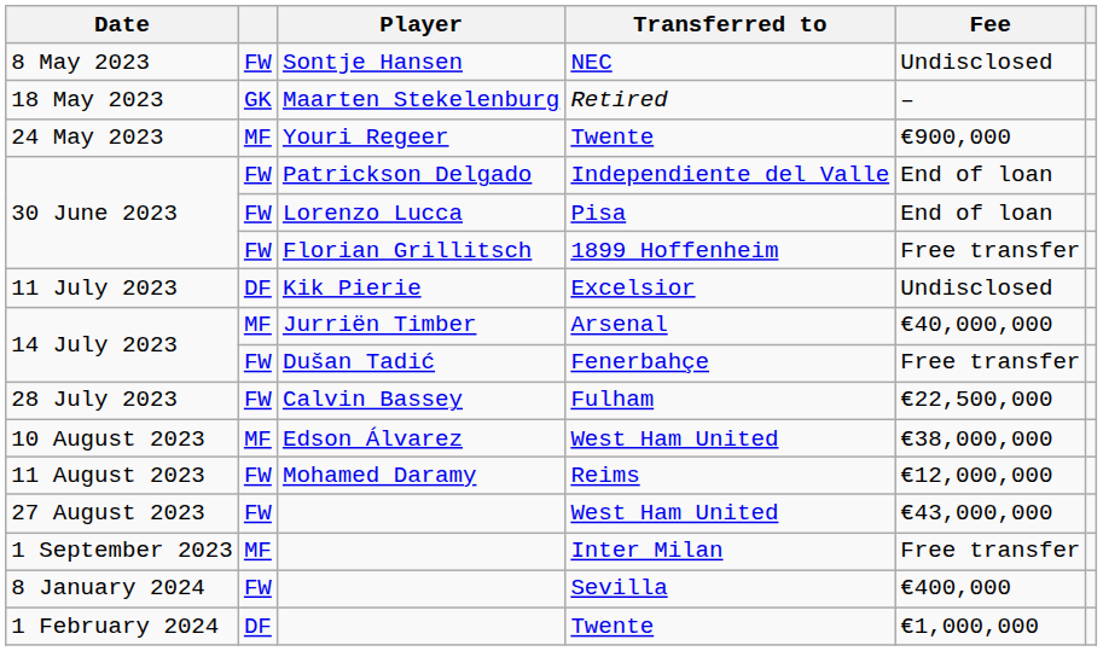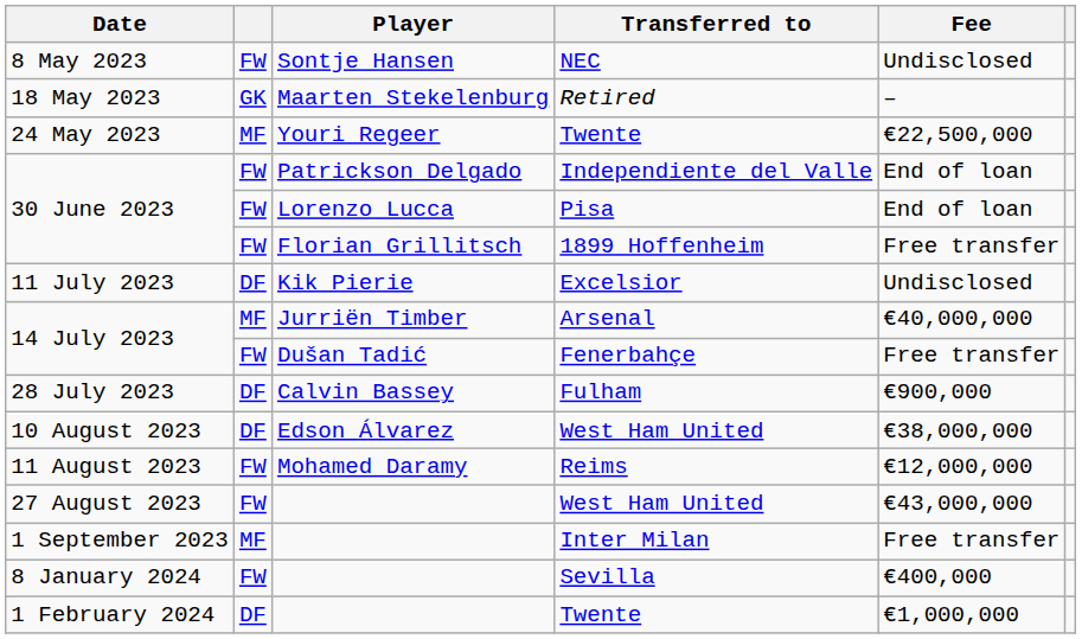24 May 2023 / Twente | Fee: €900,000 -> €22,500,000
Fulham | column 2: FW -> DF
Fulham | Fee: €22,500,000 -> €900,000
10 August 2023 / West Ham United | column 2: MF -> DF
